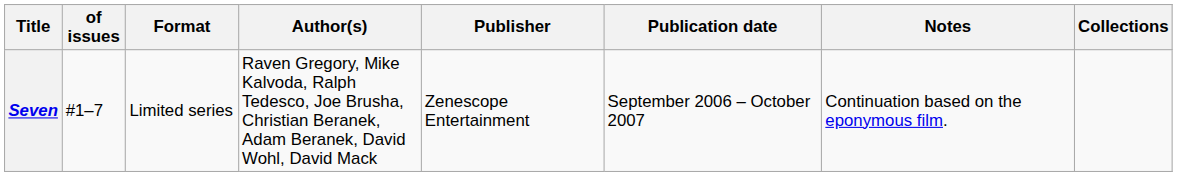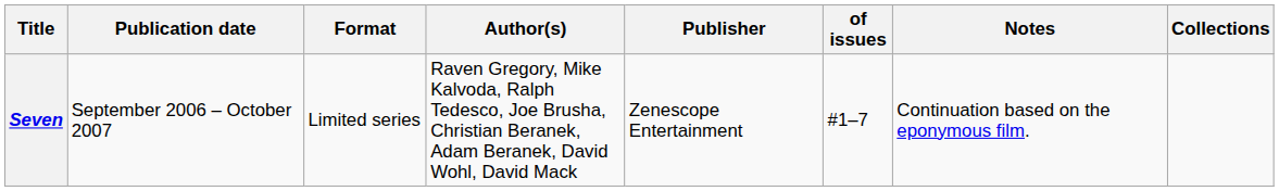columns swapped: of issues <-> Publication date
